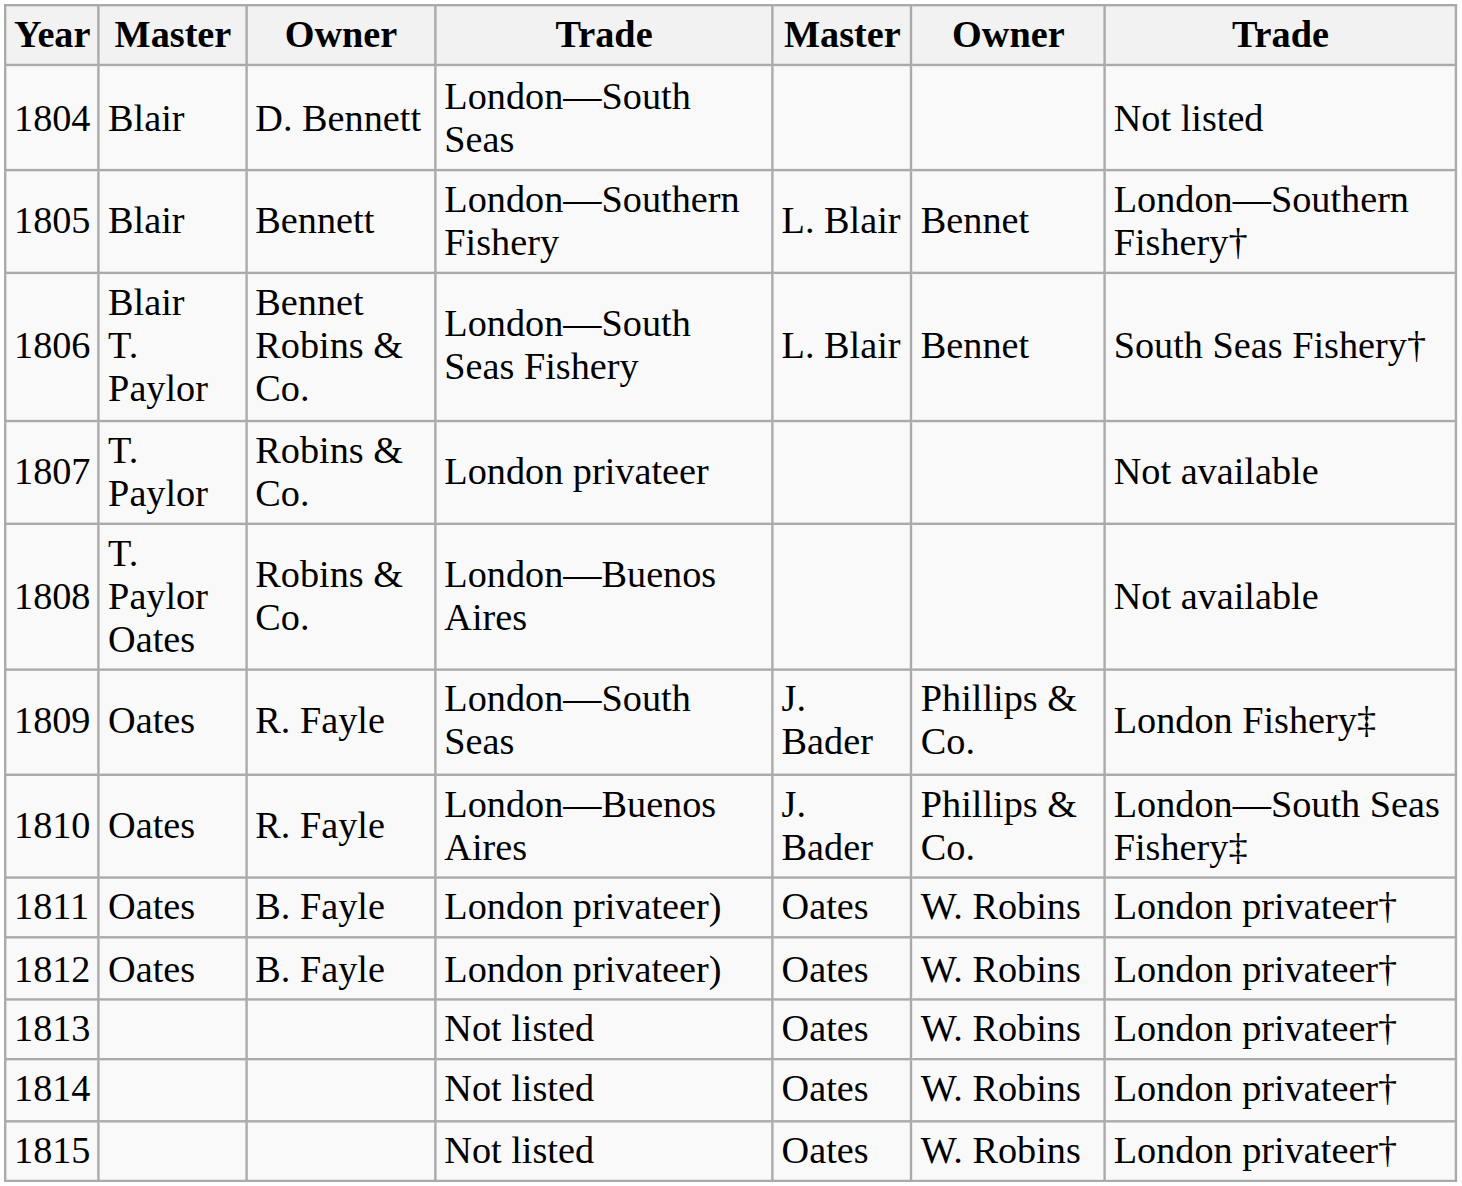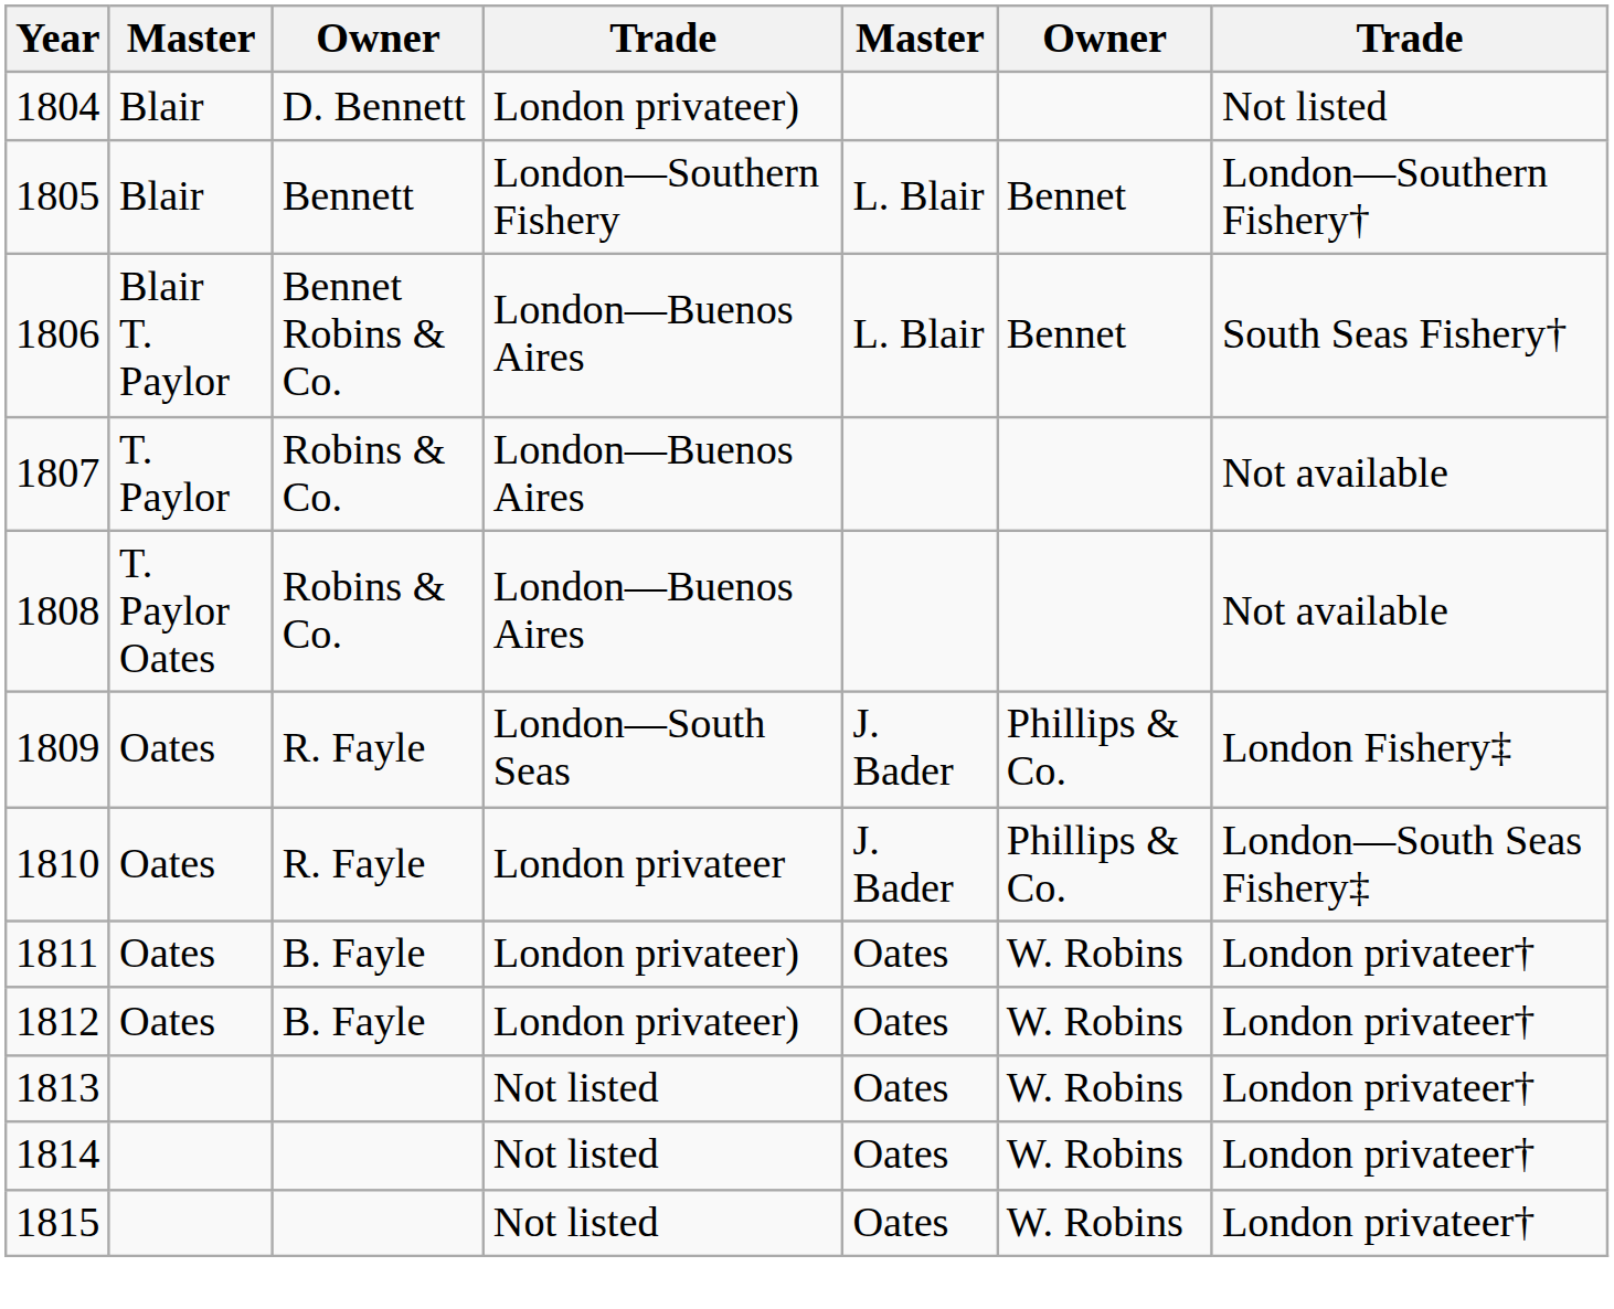1804 | column 4: London—South Seas -> London privateer)
1806 | column 4: London—South Seas Fishery -> London—Buenos Aires
1807 | column 4: London privateer -> London—Buenos Aires
1810 | column 4: London—Buenos Aires -> London privateer
